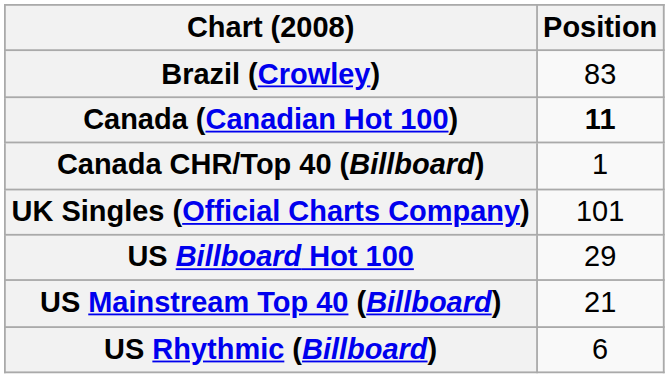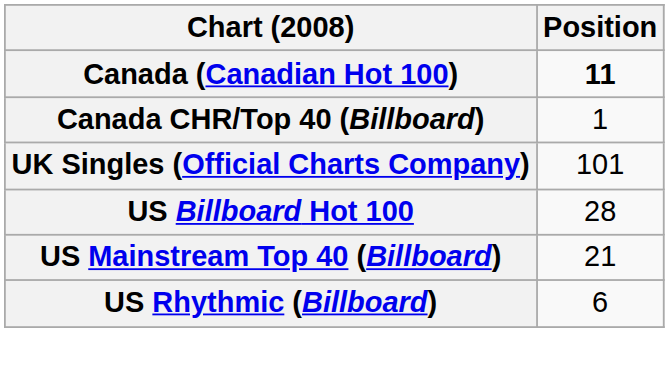- row: Brazil (Crowley) | 83
US Billboard Hot 100 | Position: 29 -> 28
